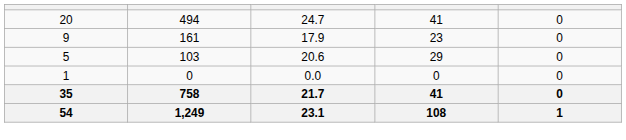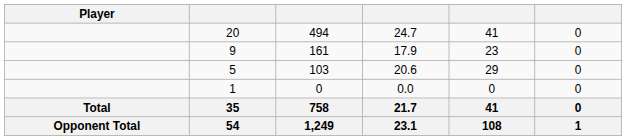+ column: Player | Total | Opponent Total
